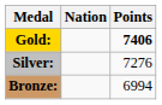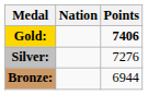Bronze: | Points: 6994 -> 6944
